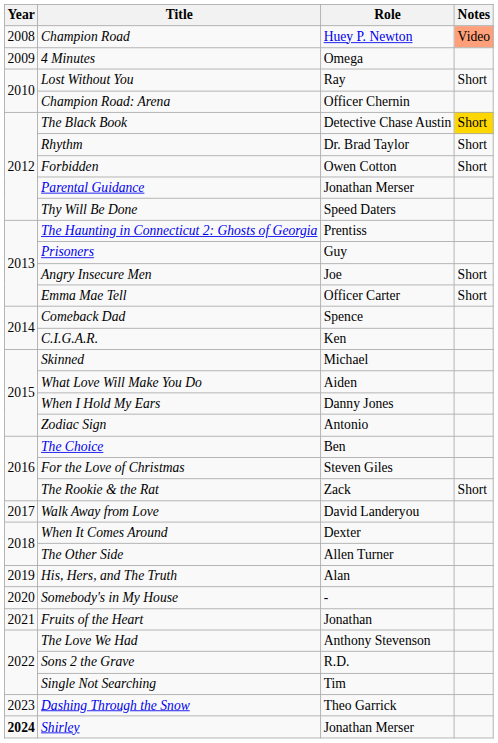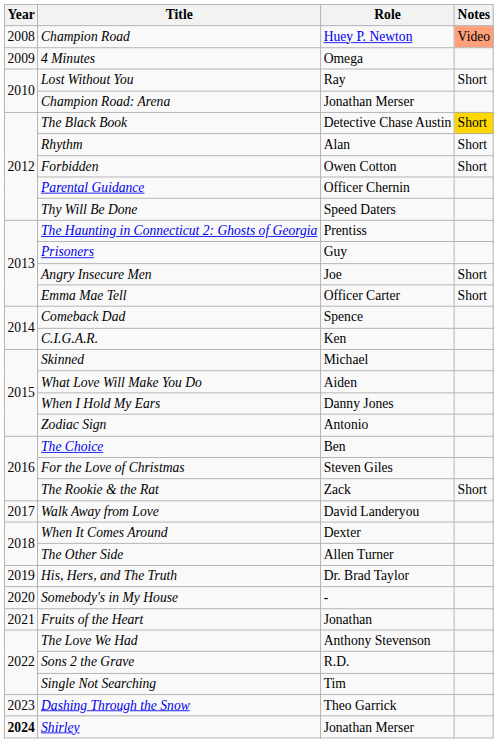Champion Road: Arena | Role: Officer Chernin -> Jonathan Merser
Rhythm | Role: Dr. Brad Taylor -> Alan
Parental Guidance | Role: Jonathan Merser -> Officer Chernin
His, Hers, and The Truth | Role: Alan -> Dr. Brad Taylor
